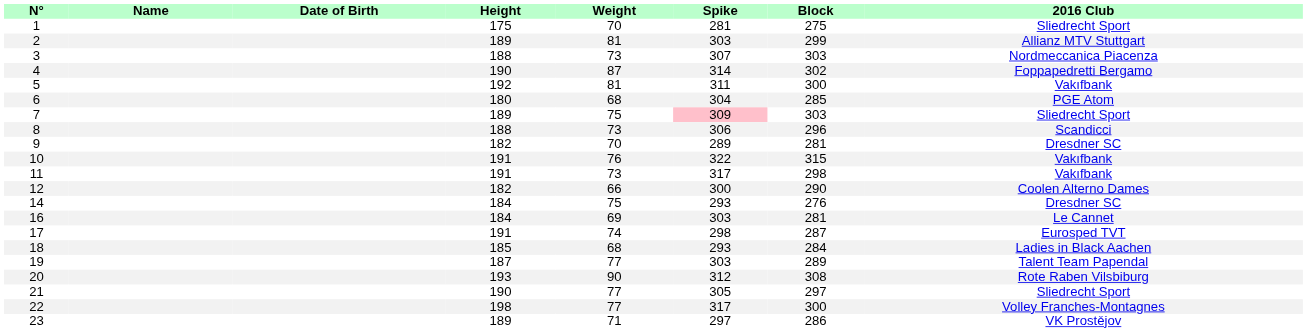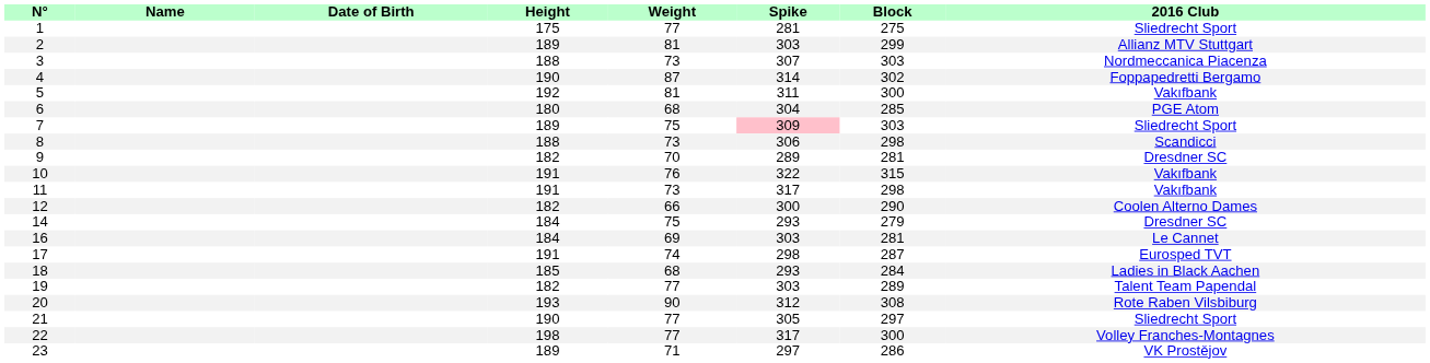1 | Weight: 70 -> 77
8 | Block: 296 -> 298
14 | Block: 276 -> 279
19 | Height: 187 -> 182
